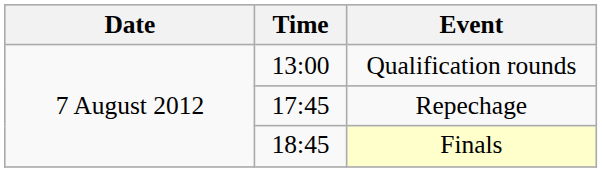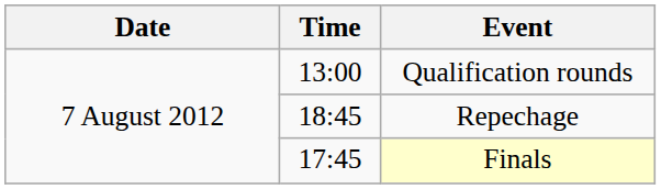Repechage | Time: 17:45 -> 18:45
Finals | Time: 18:45 -> 17:45
